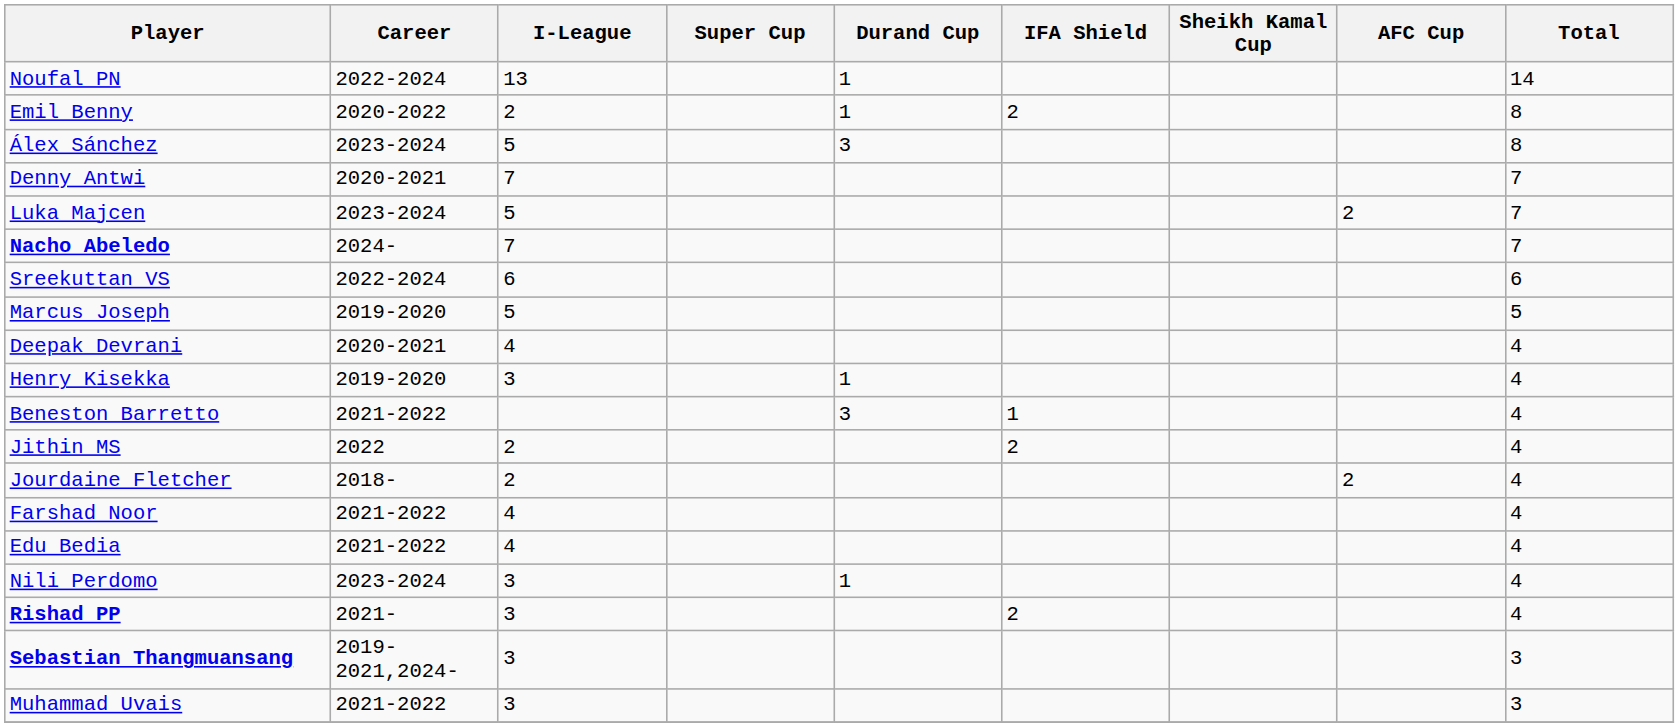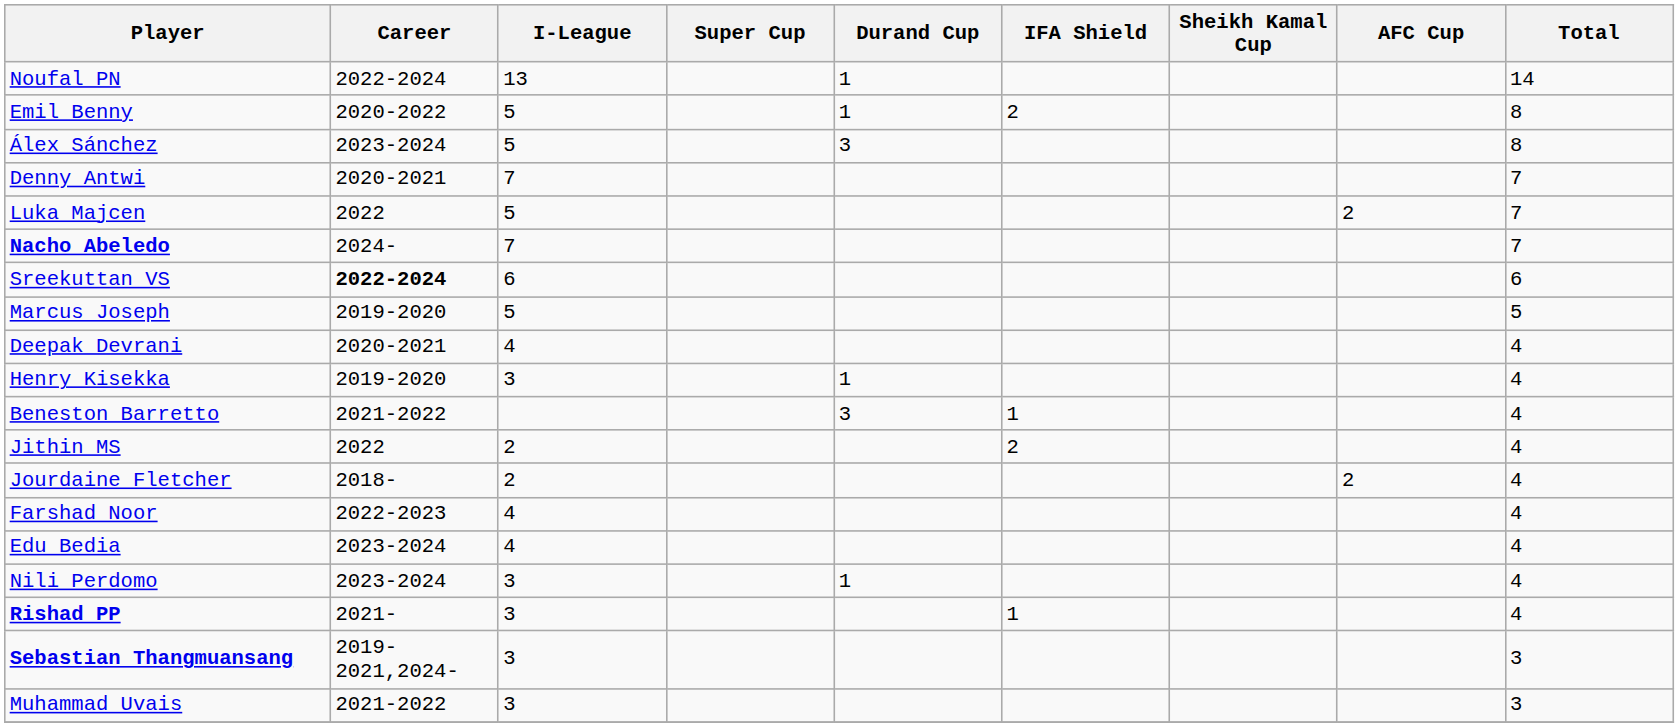Emil Benny | I-League: 2 -> 5
Luka Majcen | Career: 2023-2024 -> 2022
Sreekuttan VS | Career: normal -> bold
Farshad Noor | Career: 2021-2022 -> 2022-2023
Edu Bedia | Career: 2021-2022 -> 2023-2024
Rishad PP | IFA Shield: 2 -> 1
